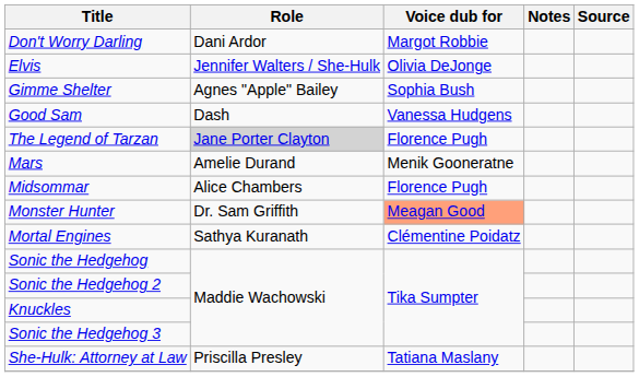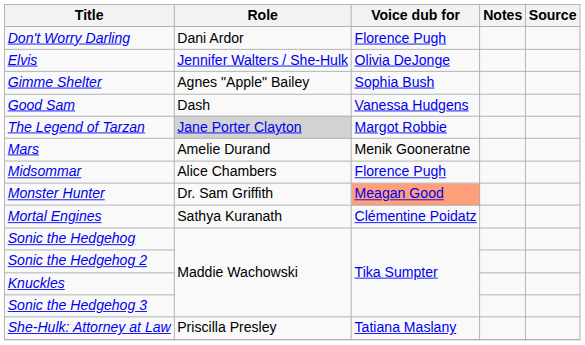Don't Worry Darling | Voice dub for: Margot Robbie -> Florence Pugh
The Legend of Tarzan | Voice dub for: Florence Pugh -> Margot Robbie
